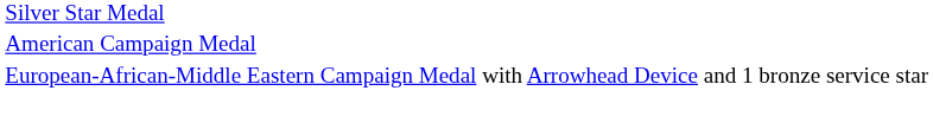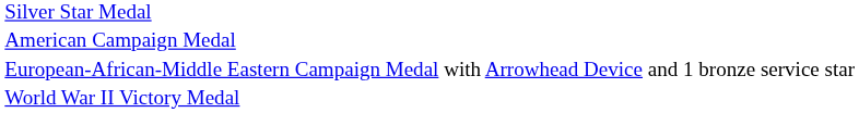+ row: World War II Victory Medal
